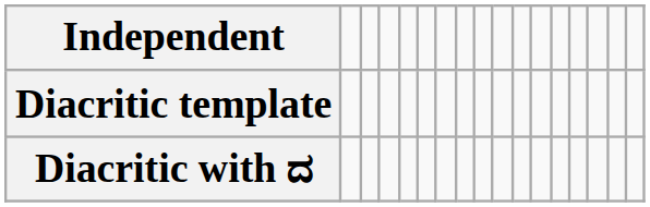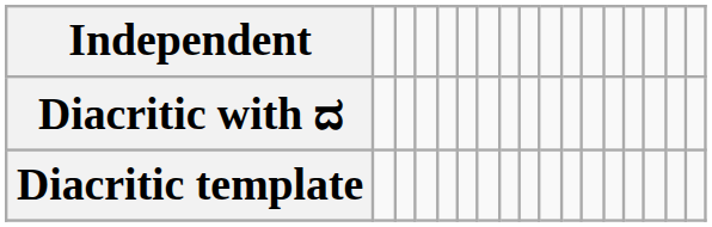rows swapped: Diacritic template <-> Diacritic with ದ
